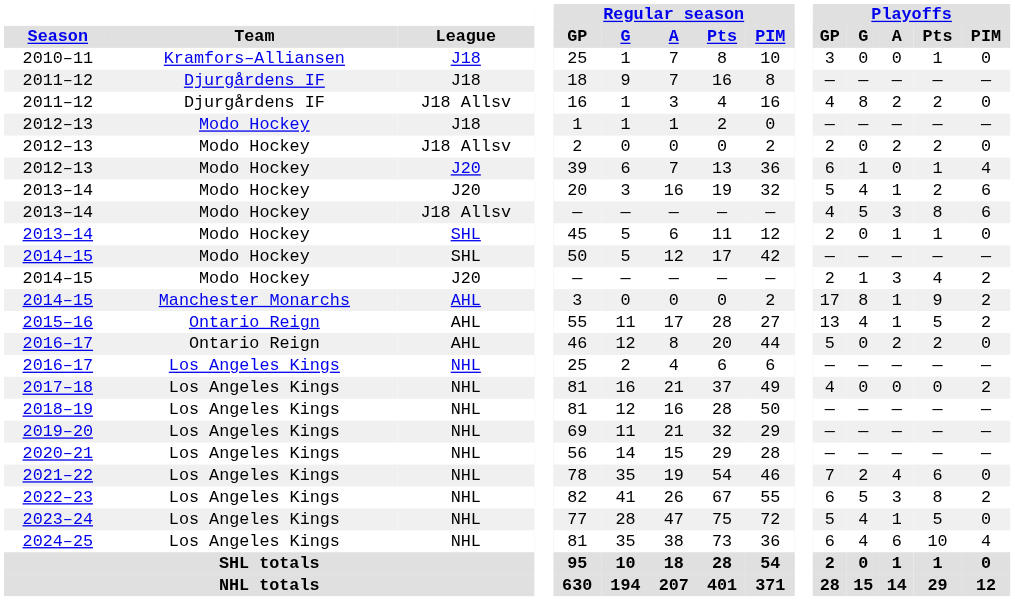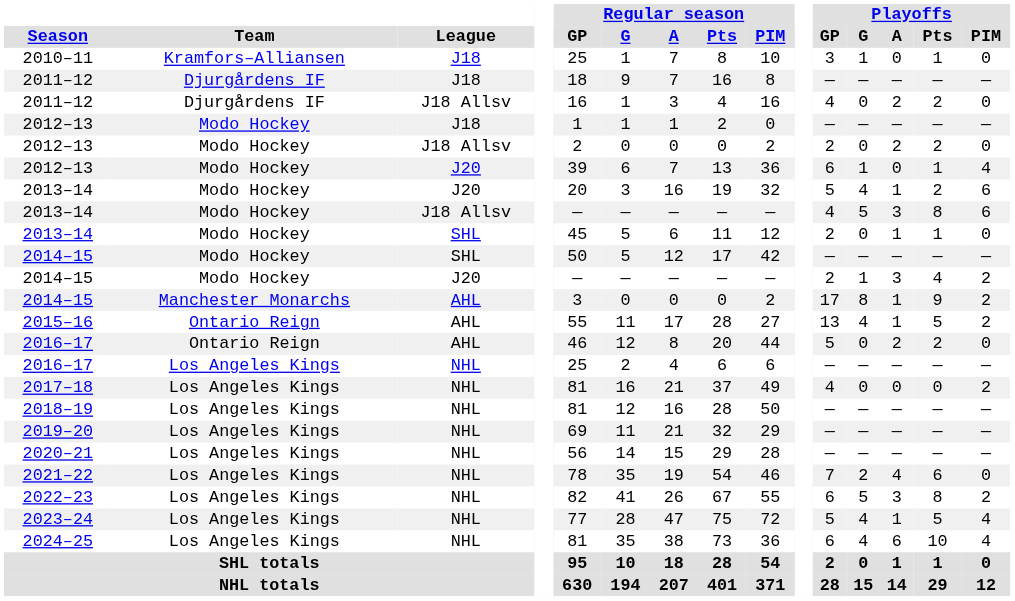2010–11 | Playoffs / G: 0 -> 1
2011–12 / J18 Allsv | Playoffs / G: 8 -> 0
2023–24 | Playoffs / PIM: 0 -> 4
